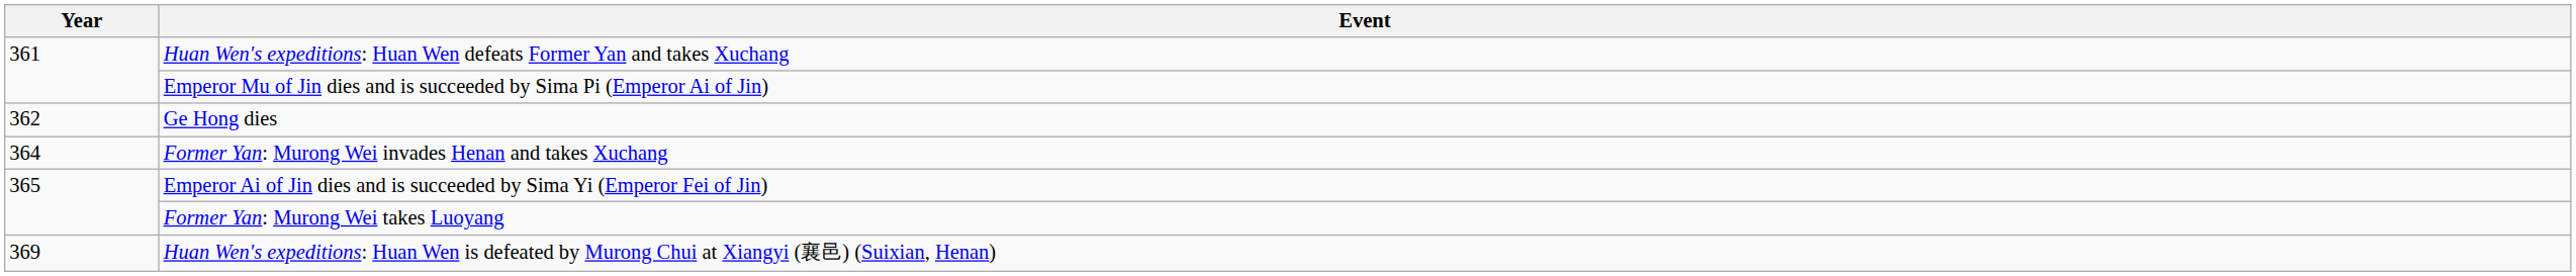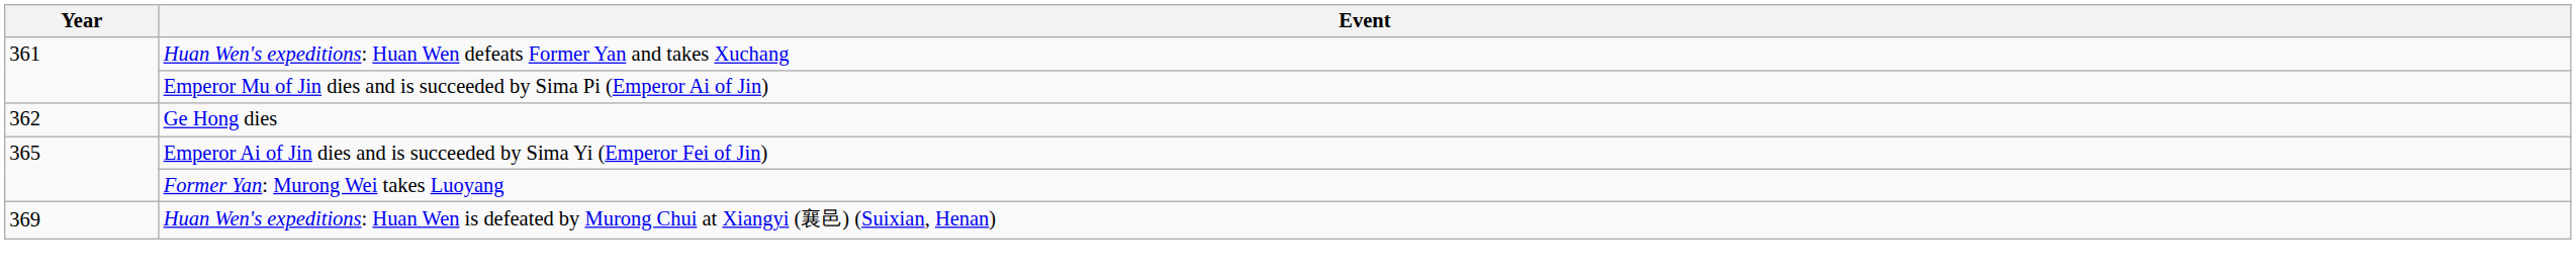- row: 364 | Former Yan: Murong Wei invades Henan and takes Xuchang
